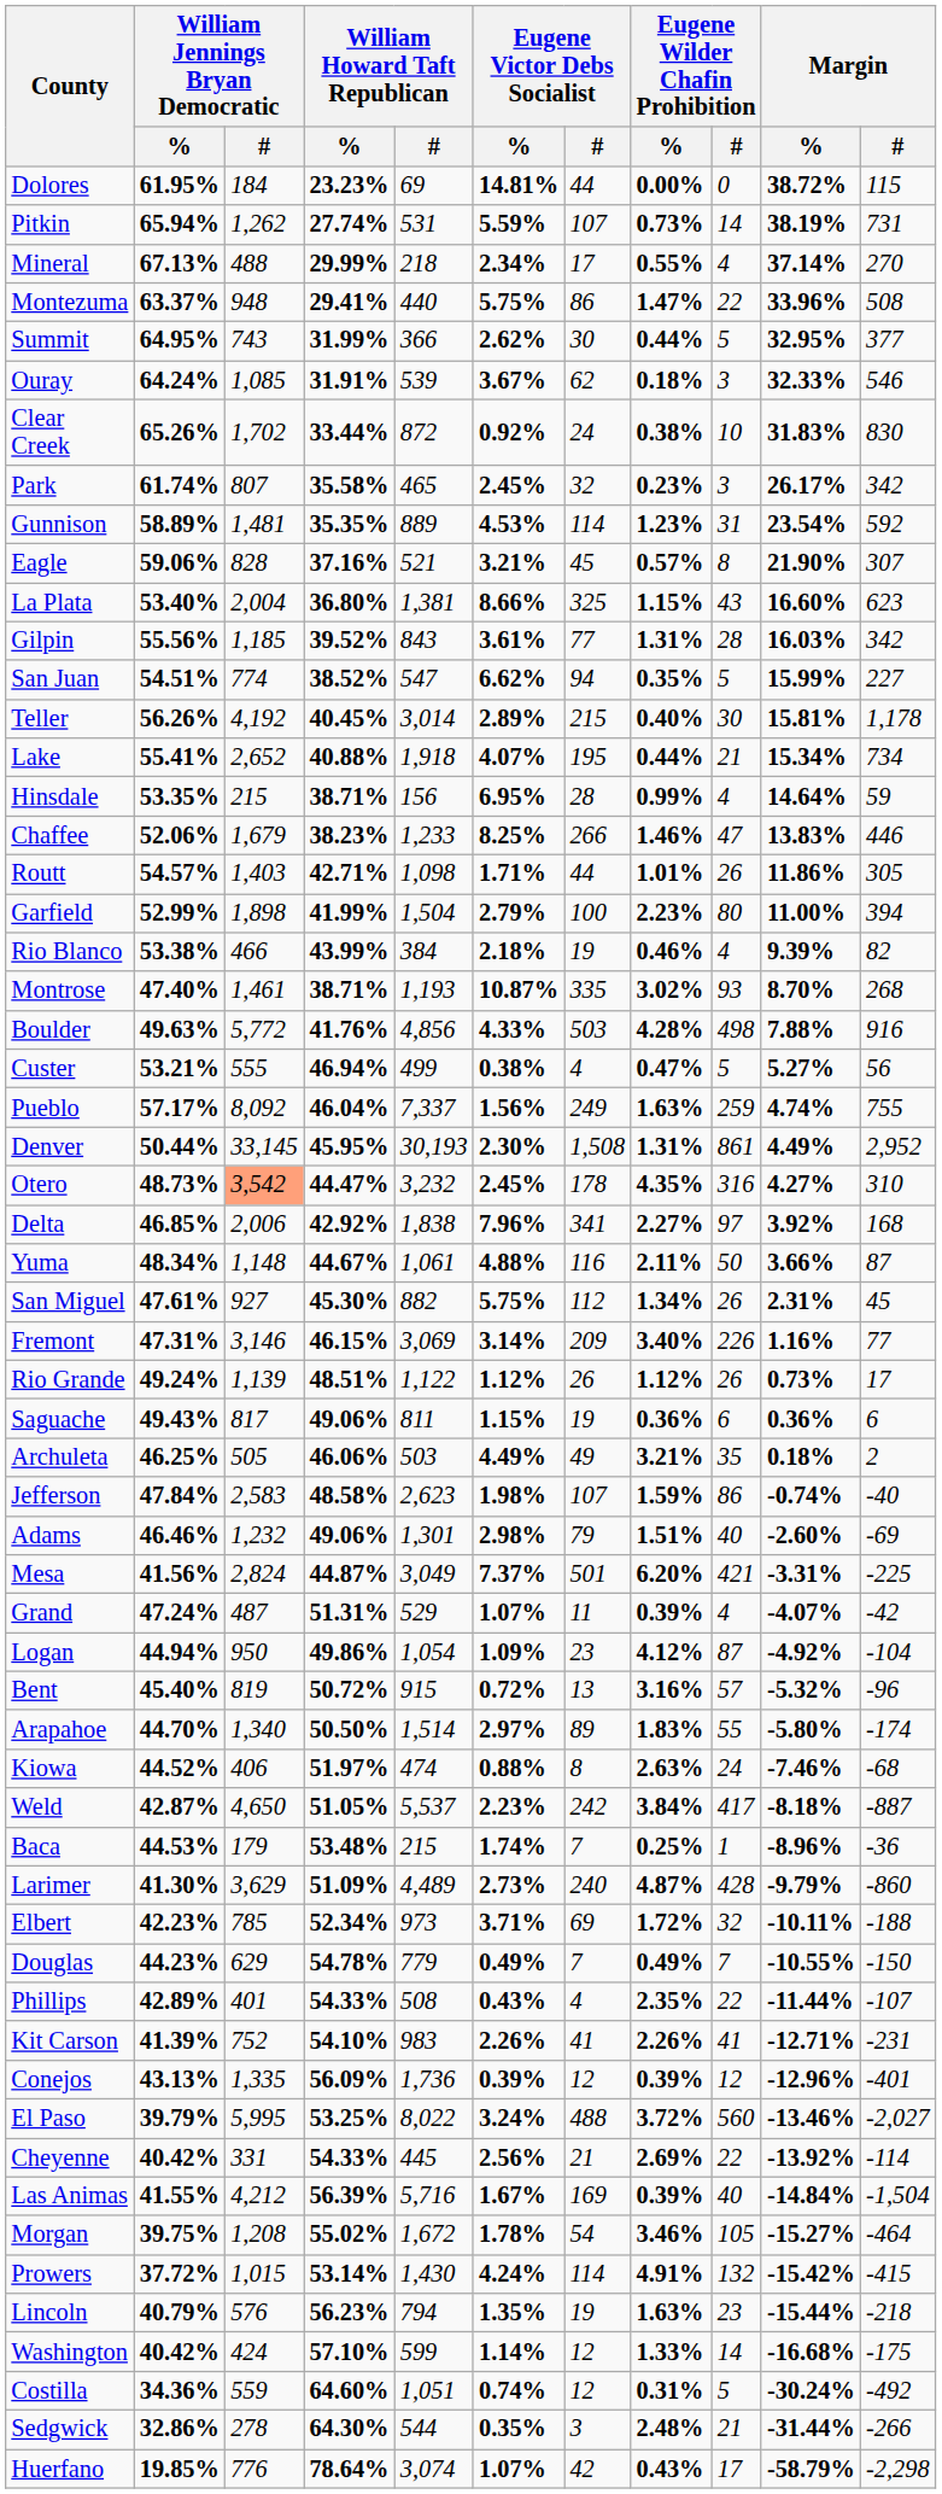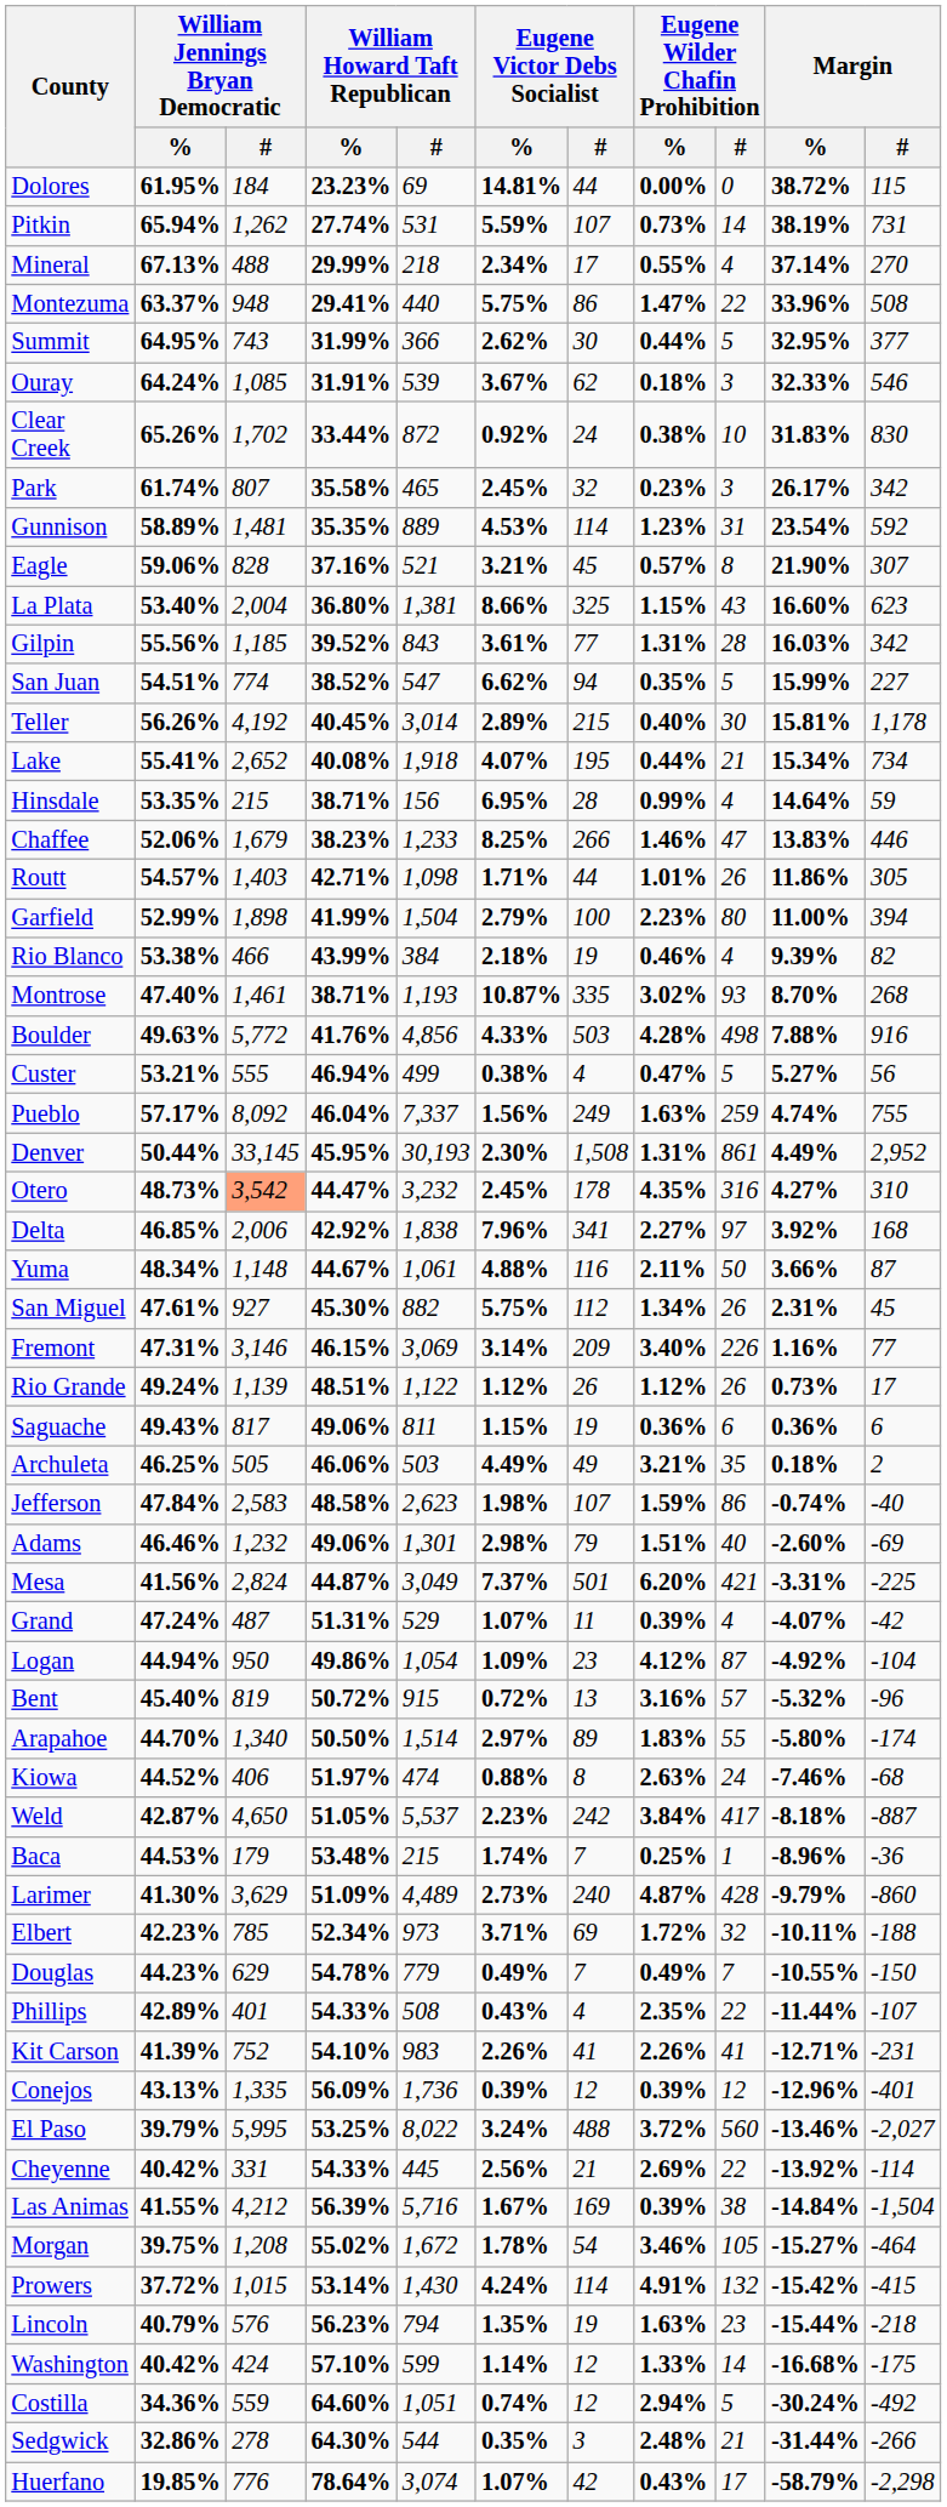Lake | William Howard Taft Republican / %: 40.88% -> 40.08%
Las Animas | Eugene Wilder Chafin Prohibition / #: 40 -> 38
Costilla | Eugene Wilder Chafin Prohibition / %: 0.31% -> 2.94%
